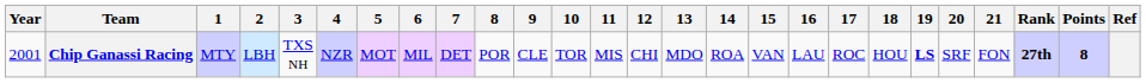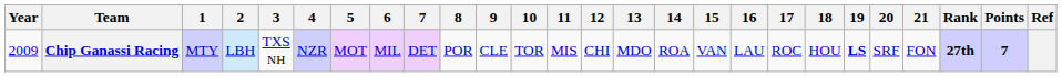Chip Ganassi Racing | Year: 2001 -> 2009
Chip Ganassi Racing | Points: 8 -> 7
